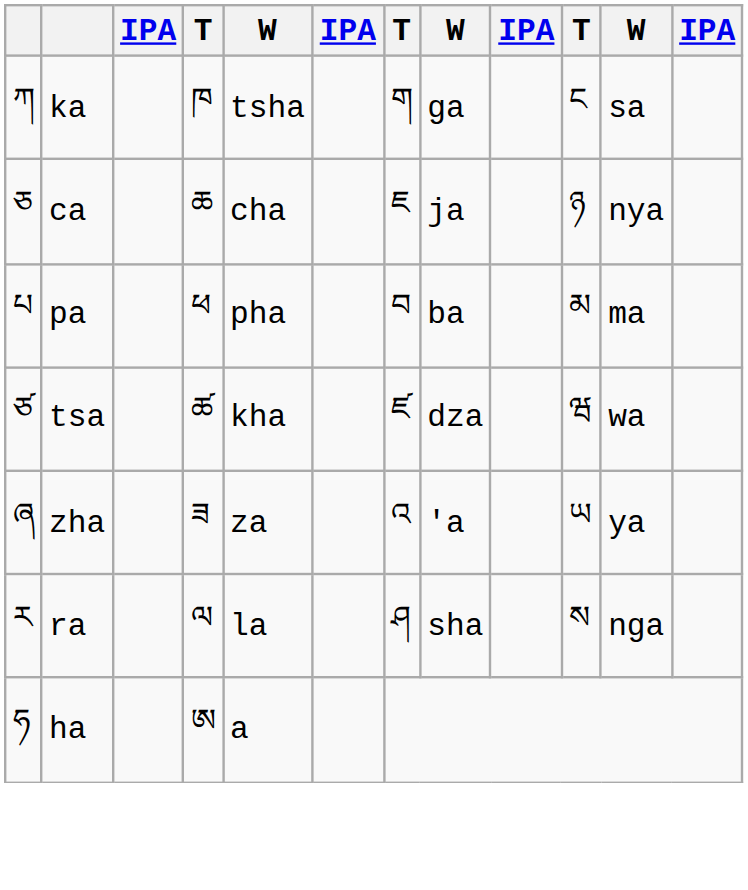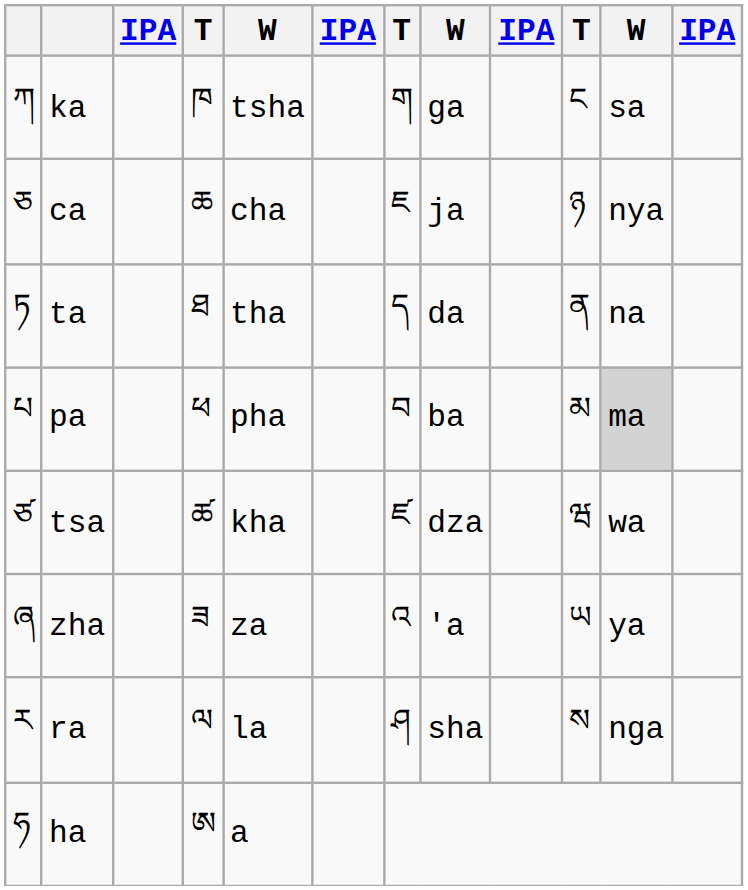+ row: ཏ | ta | ཐ | tha | ད | da | ན | na
pa | column 11: no background -> lightgrey background
